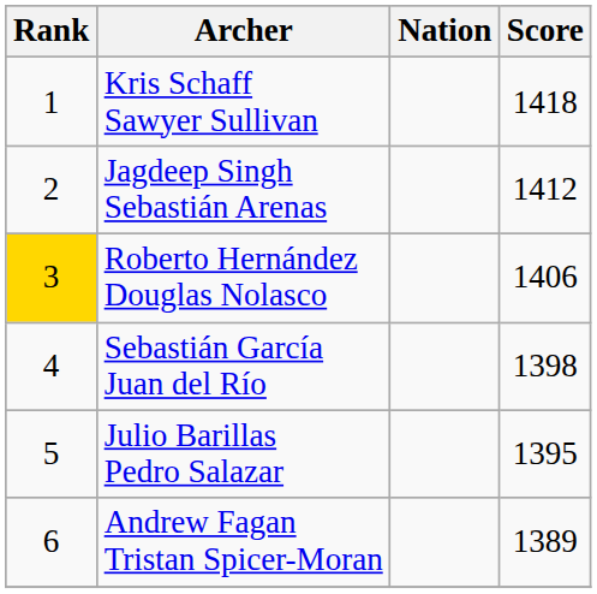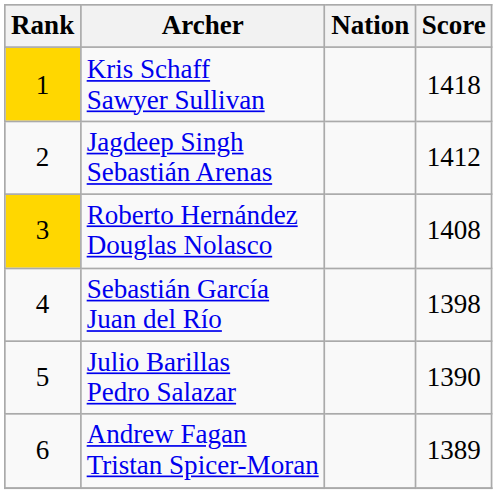Kris Schaff Sawyer Sullivan | Rank: no background -> gold background
Roberto Hernández Douglas Nolasco | Score: 1406 -> 1408
Julio Barillas Pedro Salazar | Score: 1395 -> 1390
